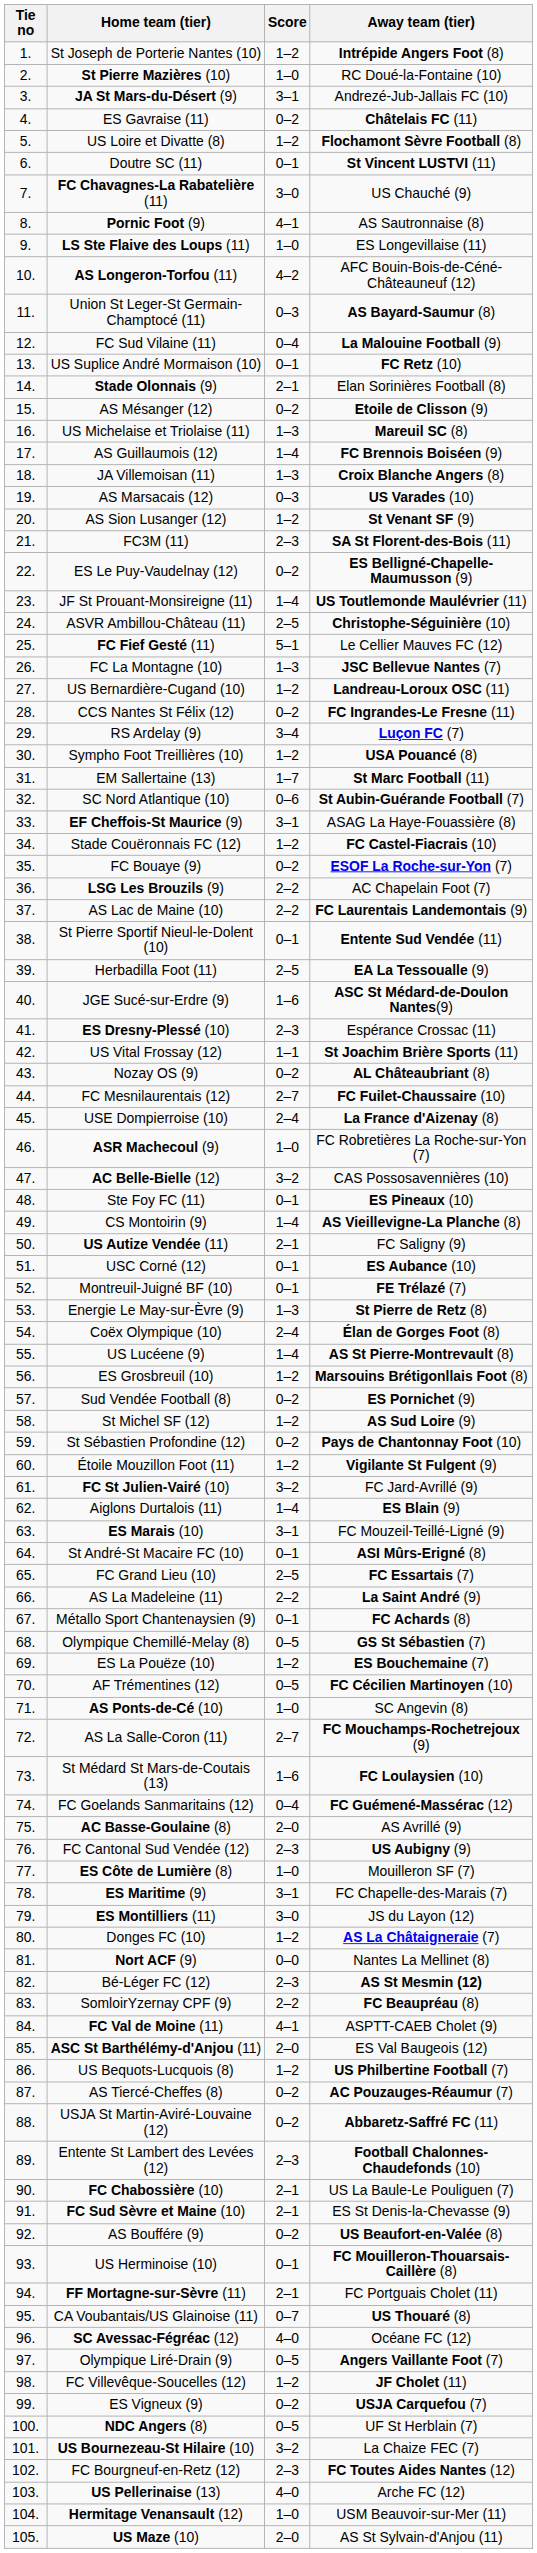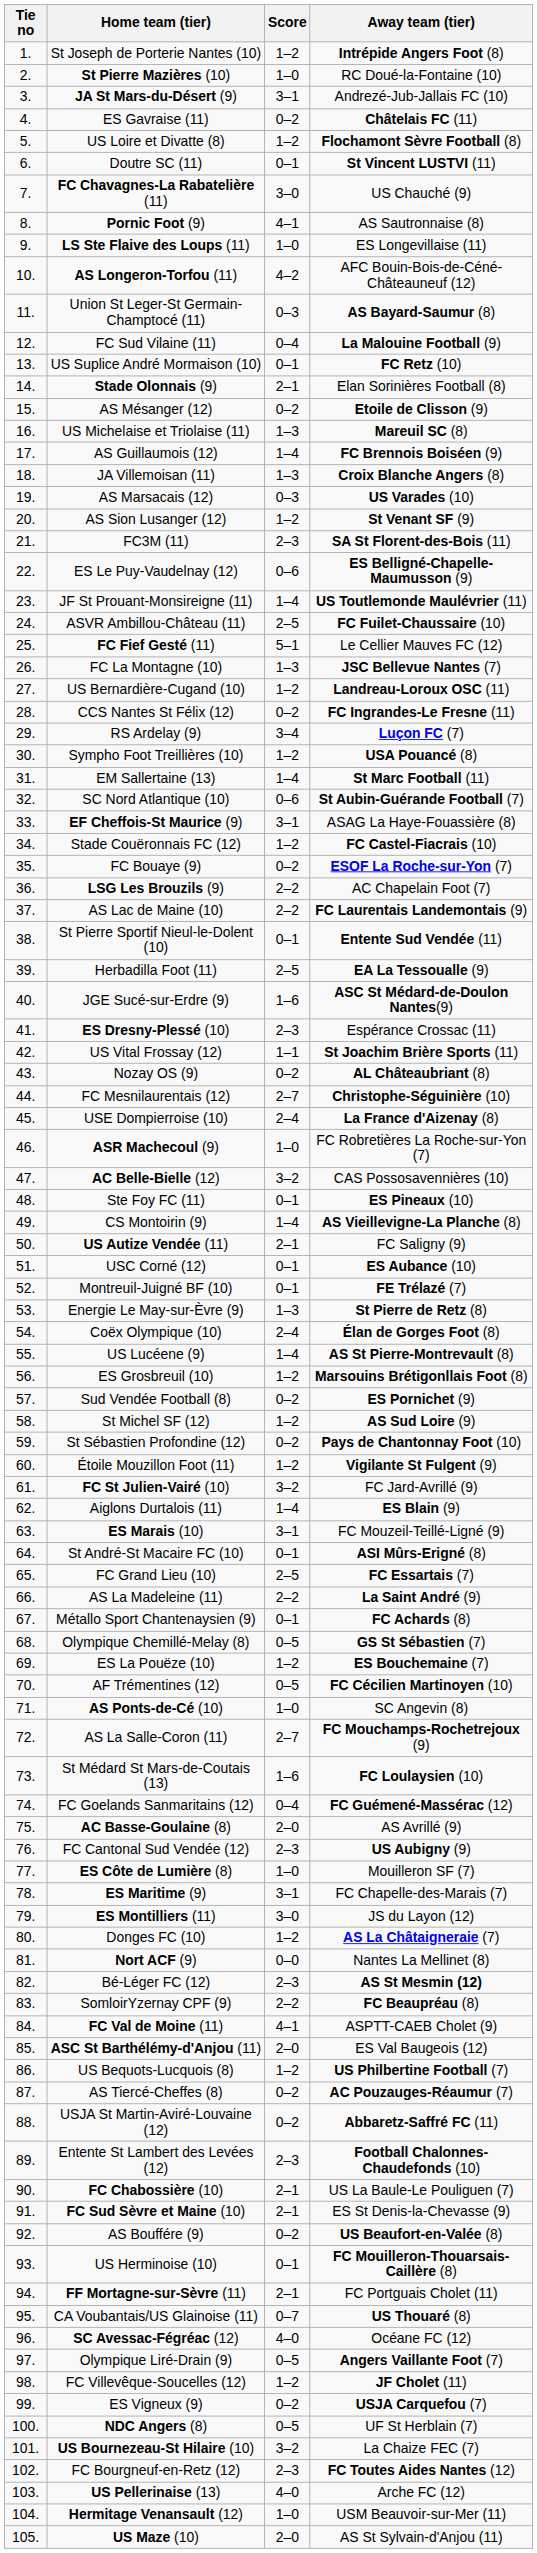ES Le Puy-Vaudelnay (12) | Score: 0–2 -> 0–6
ASVR Ambillou-Château (11) | Away team (tier): Christophe-Séguinière (10) -> FC Fuilet-Chaussaire (10)
EM Sallertaine (13) | Score: 1–7 -> 1–4
FC Mesnilaurentais (12) | Away team (tier): FC Fuilet-Chaussaire (10) -> Christophe-Séguinière (10)
